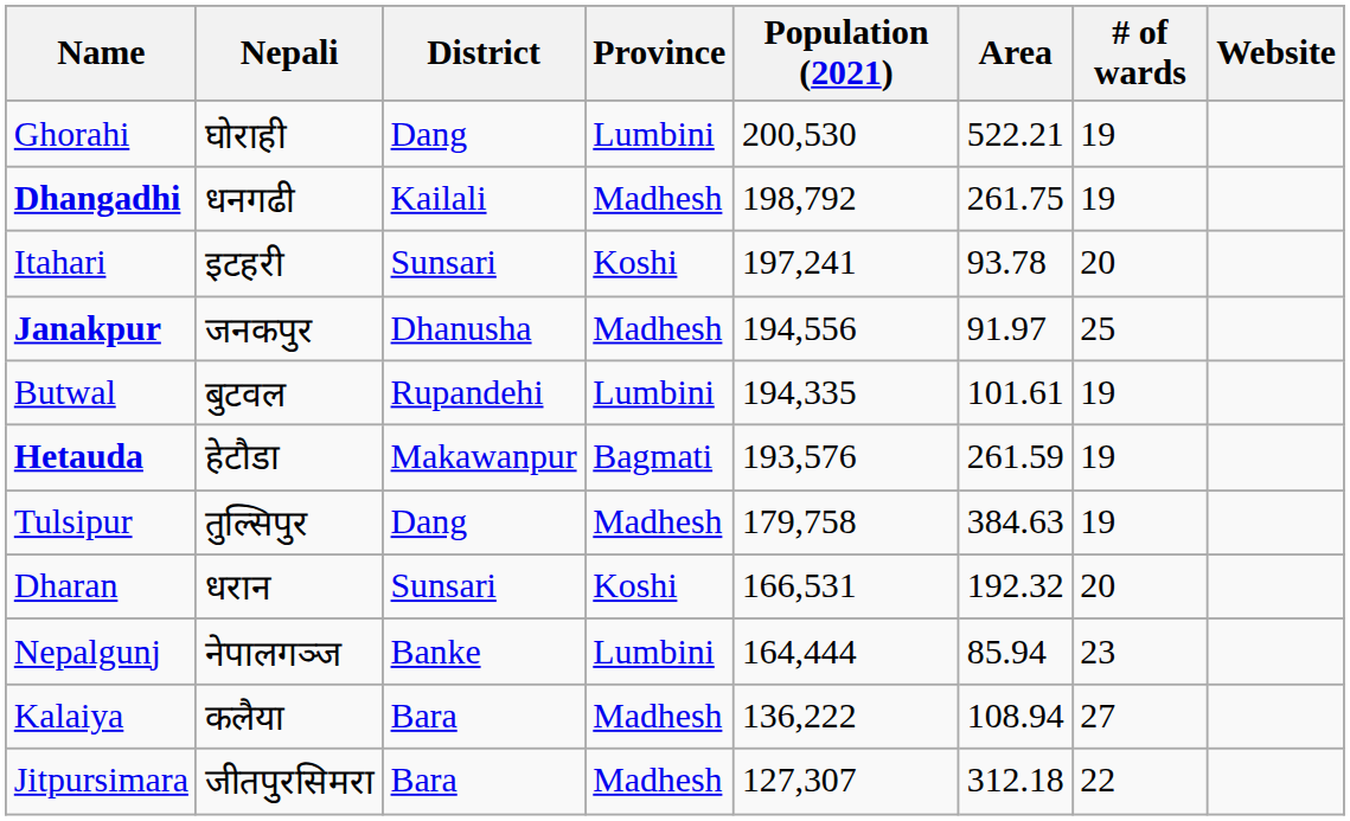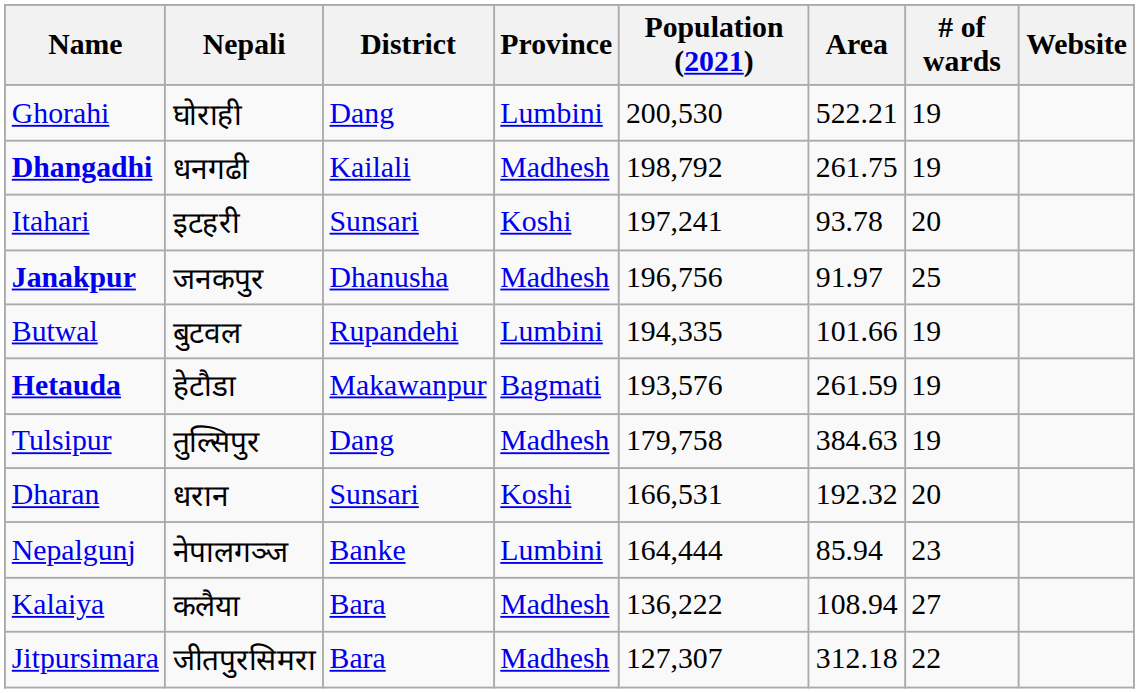Janakpur | Population (2021): 194,556 -> 196,756
Butwal | Area: 101.61 -> 101.66
